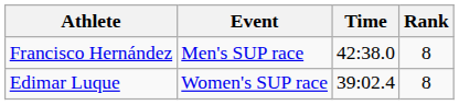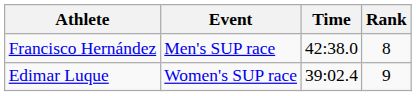Edimar Luque | Rank: 8 -> 9
